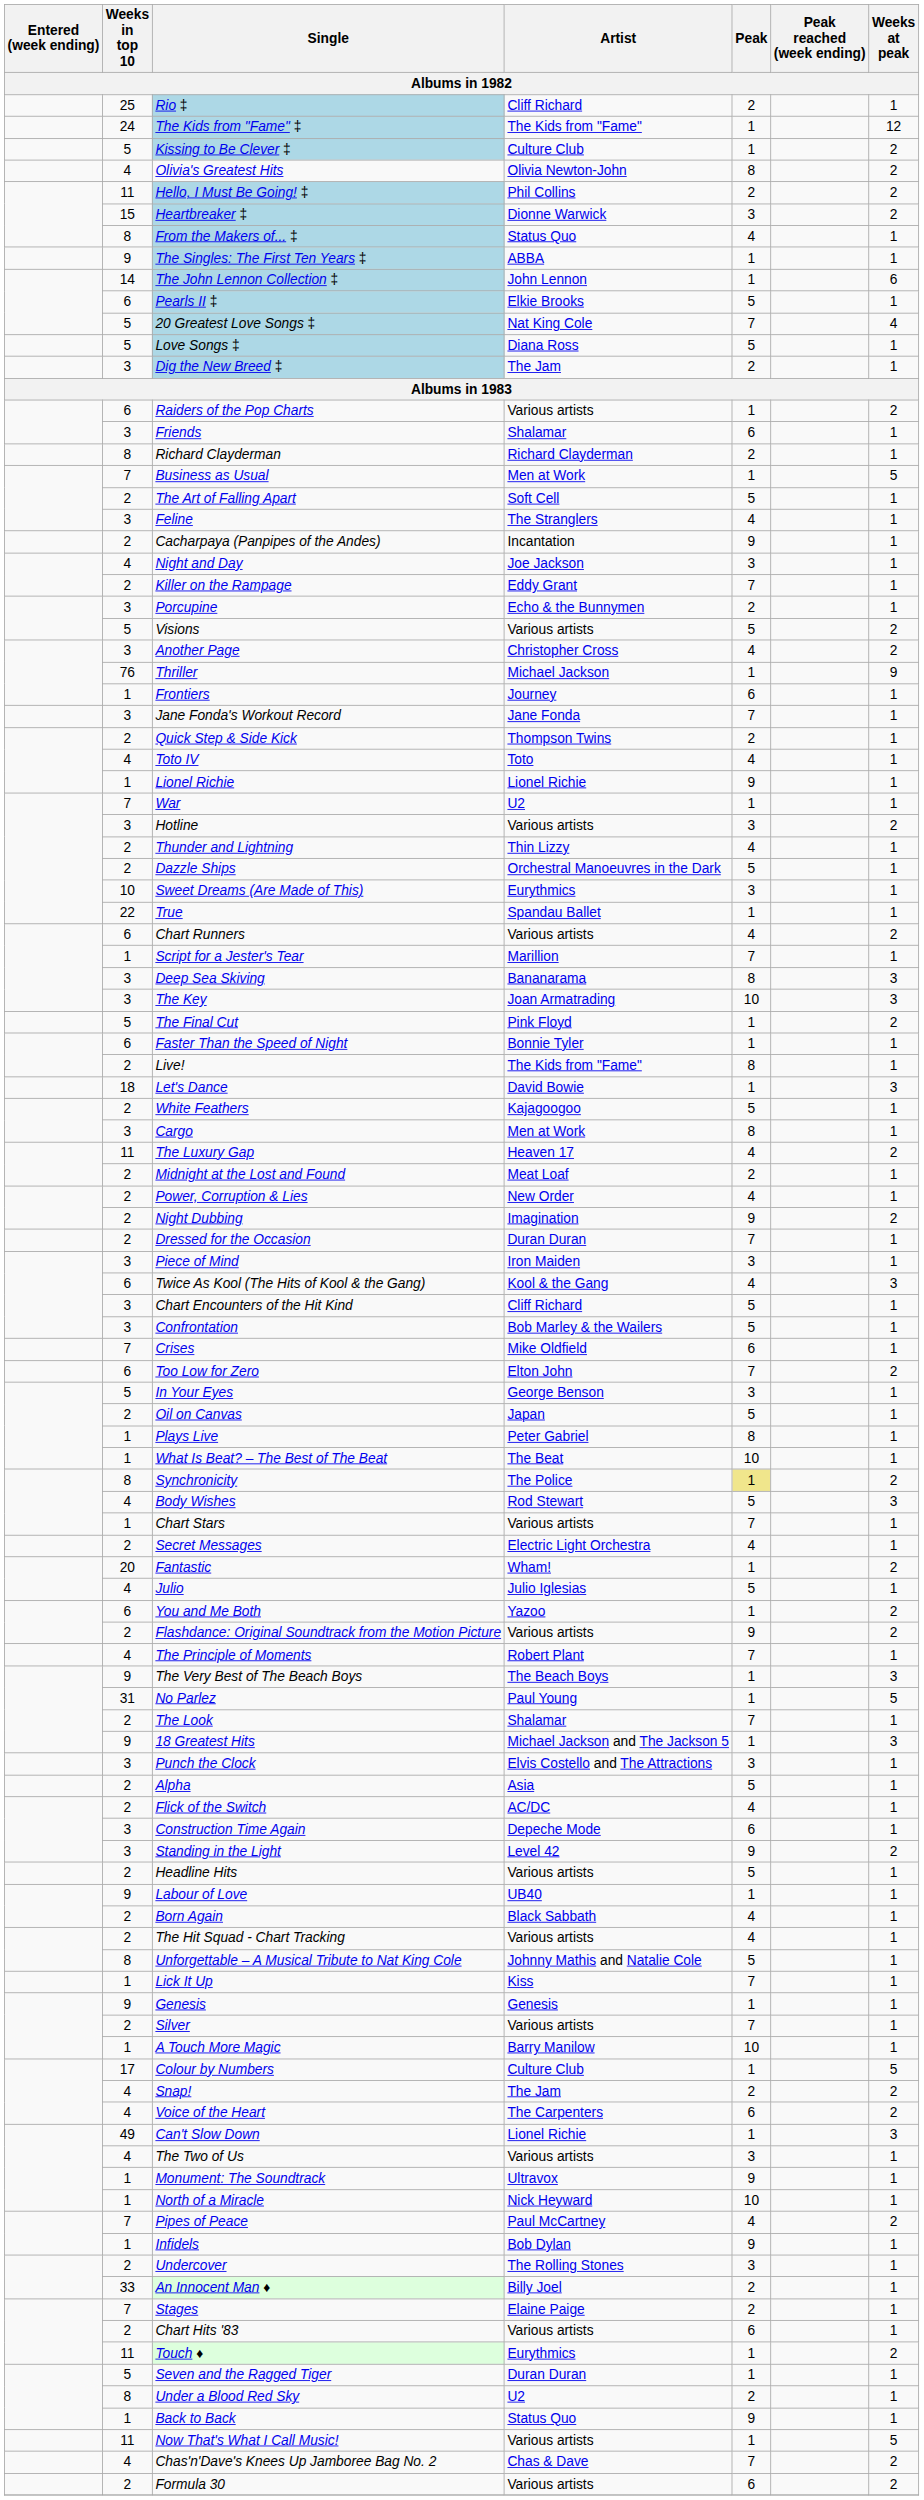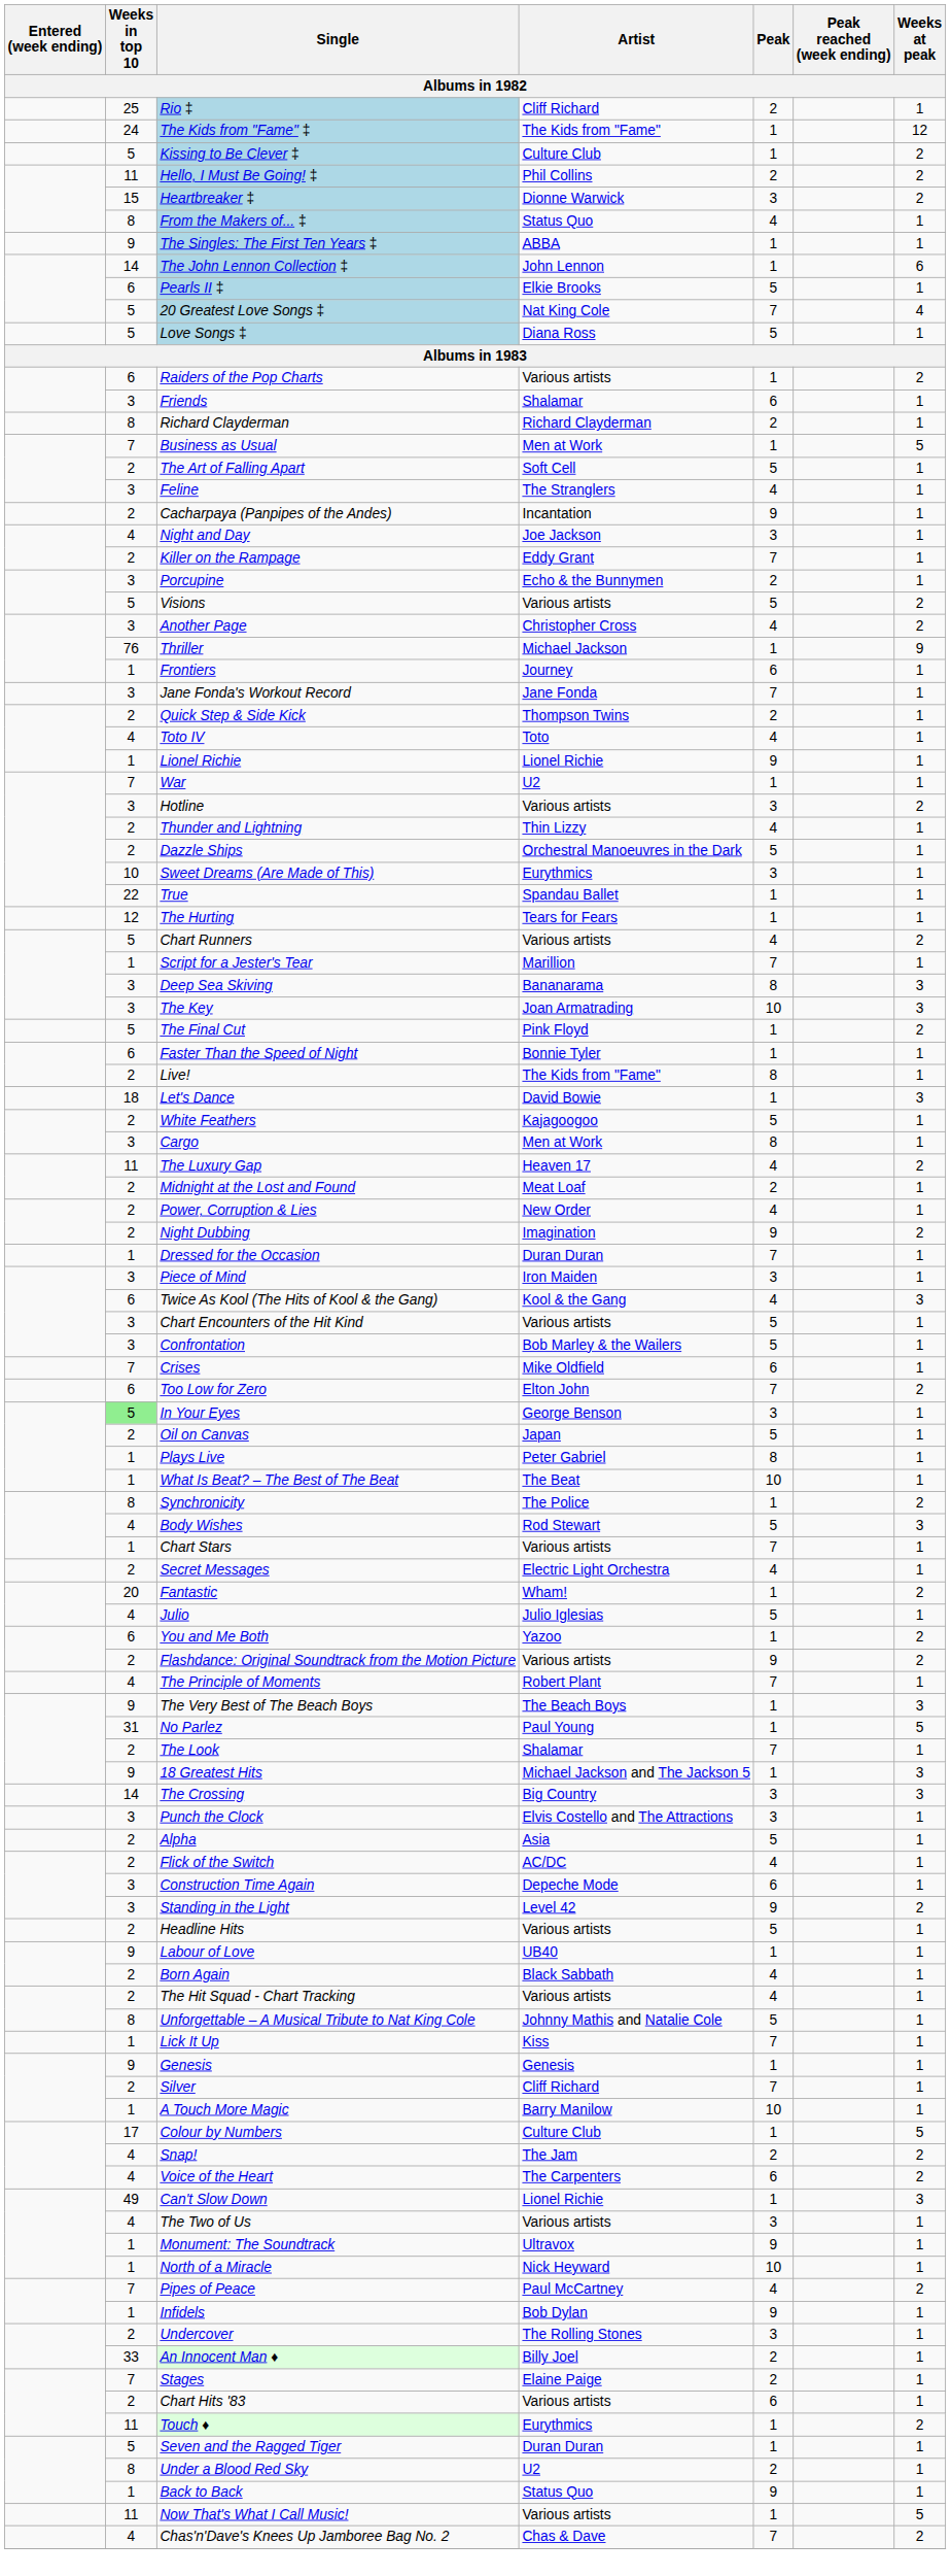- row: 4 | Olivia's Greatest Hits | Olivia Newton-John | 8 | 2
- row: 3 | Dig the New Breed ‡ | The Jam | 2 | 1
+ row: 12 | The Hurting | Tears for Fears | 1 | 1
Chart Runners | Weeks in top 10: 6 -> 5
Dressed for the Occasion | Weeks in top 10: 2 -> 1
Chart Encounters of the Hit Kind | Artist: Cliff Richard -> Various artists
In Your Eyes | Weeks in top 10: no background -> lightgreen background
Synchronicity | Peak: khaki background -> no background
+ row: 14 | The Crossing | Big Country | 3 | 3
Silver | Artist: Various artists -> Cliff Richard
- row: 2 | Formula 30 | Various artists | 6 | 2
